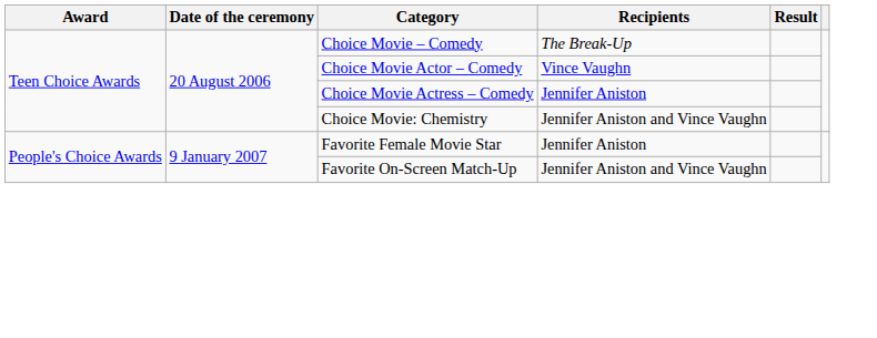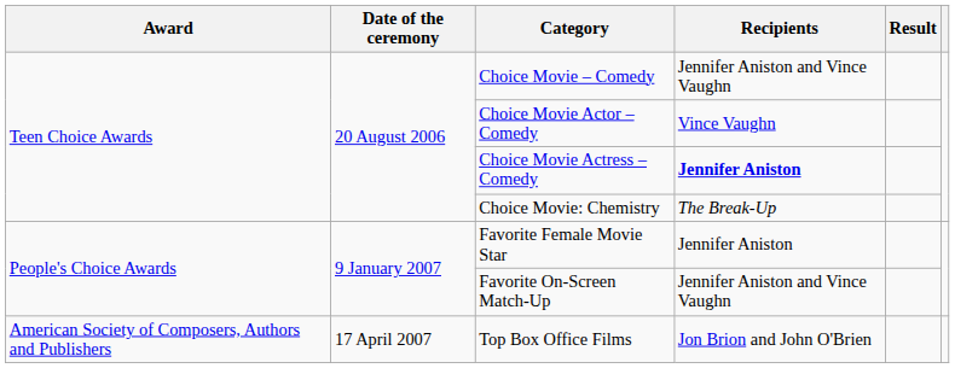Choice Movie – Comedy | Recipients: The Break-Up -> Jennifer Aniston and Vince Vaughn
Choice Movie Actress – Comedy | Recipients: normal -> bold
Choice Movie: Chemistry | Recipients: Jennifer Aniston and Vince Vaughn -> The Break-Up
+ row: American Society of Composers, Authors and Publishers | 17 April 2007 | Top Box Office Films | Jon Brion and John O'Brien
